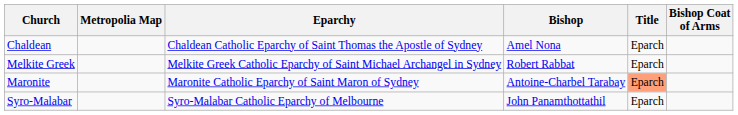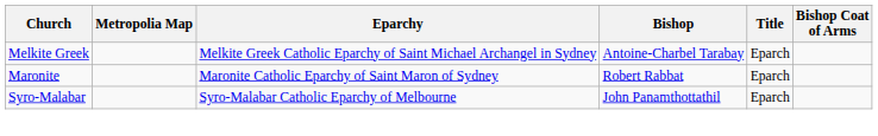- row: Chaldean | Chaldean Catholic Eparchy of Saint Thomas the Apostle of Sydney | Amel Nona | Eparch
Melkite Greek | Bishop: Robert Rabbat -> Antoine-Charbel Tarabay
Maronite | Bishop: Antoine-Charbel Tarabay -> Robert Rabbat
Maronite | Title: lightsalmon background -> no background
